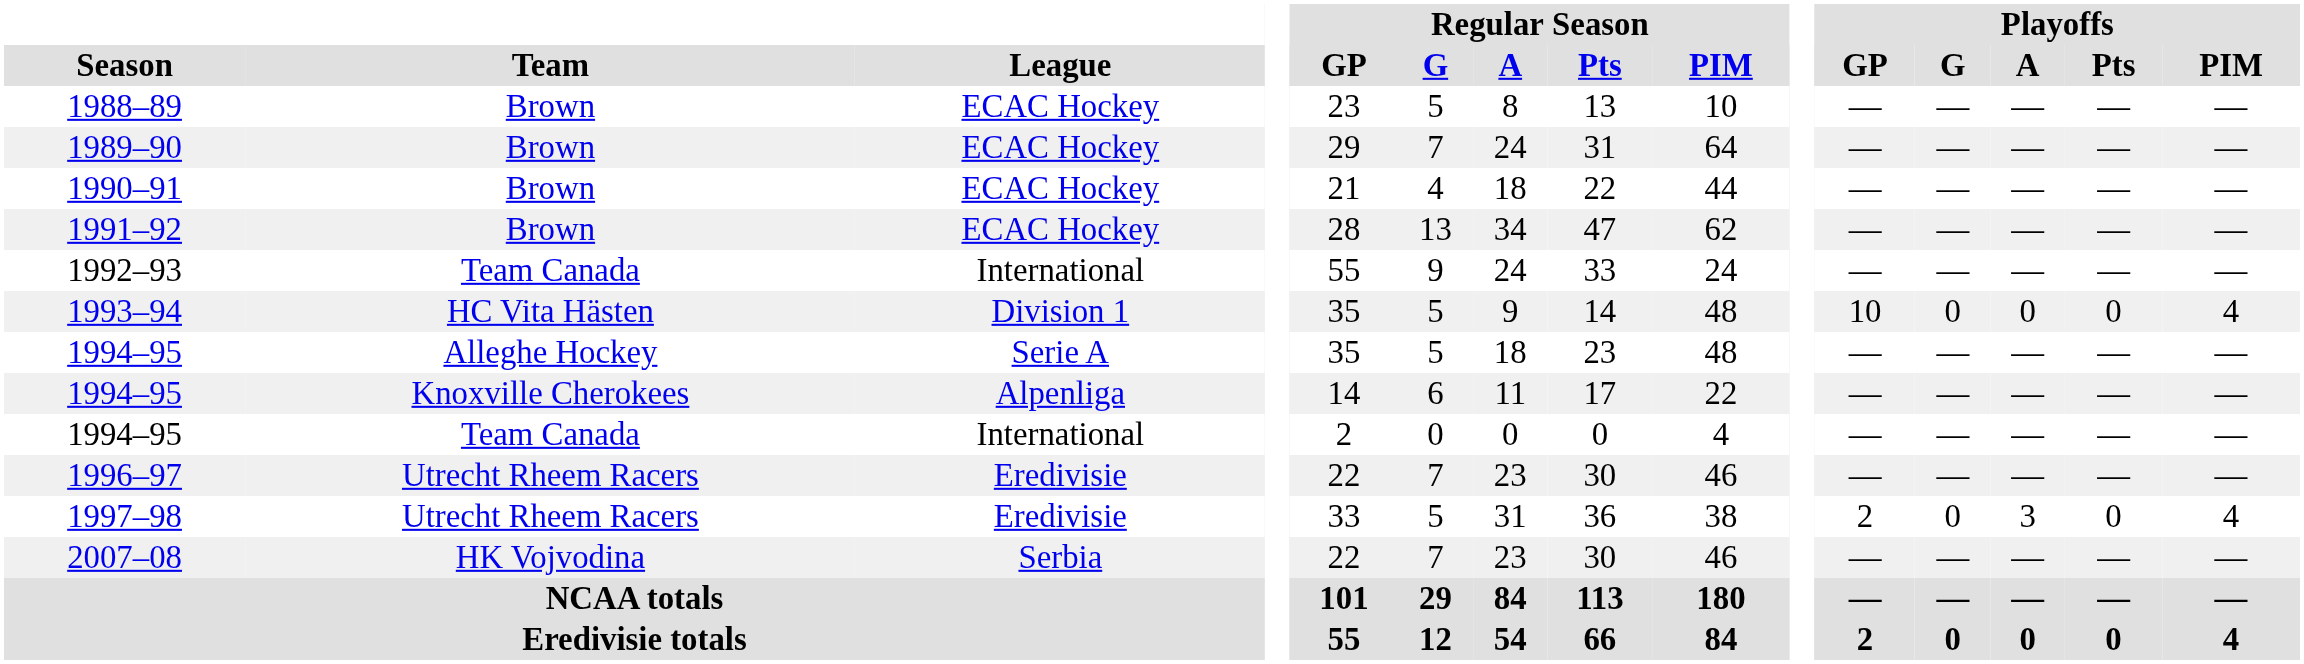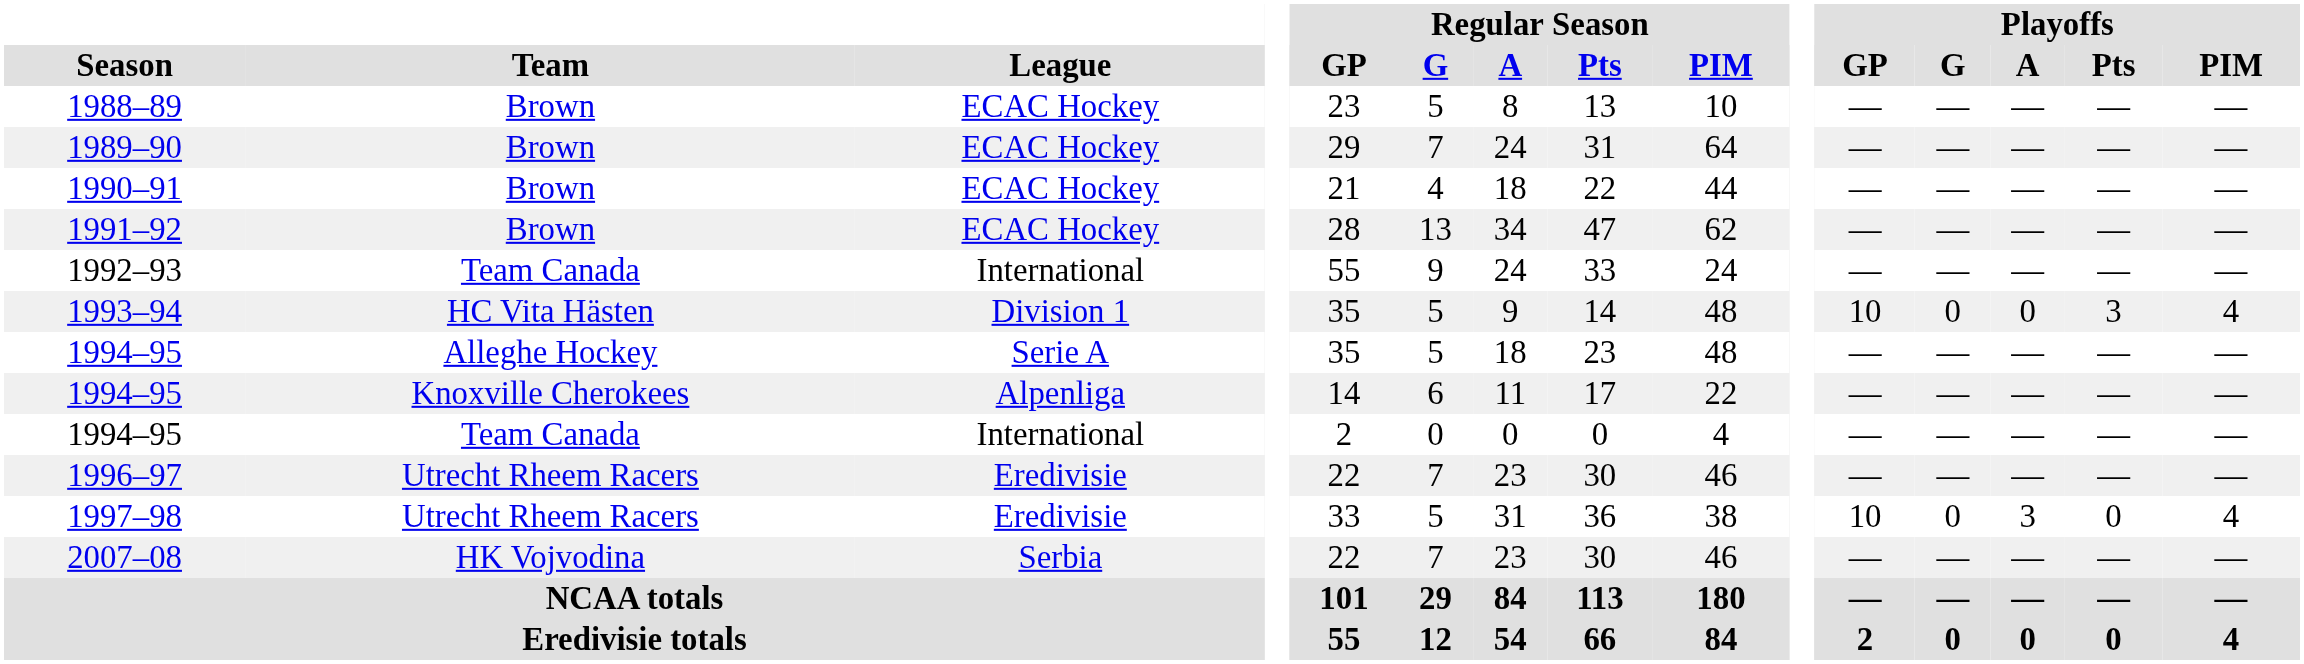1993–94 | Playoffs / Pts: 0 -> 3
1997–98 | Playoffs / GP: 2 -> 10
